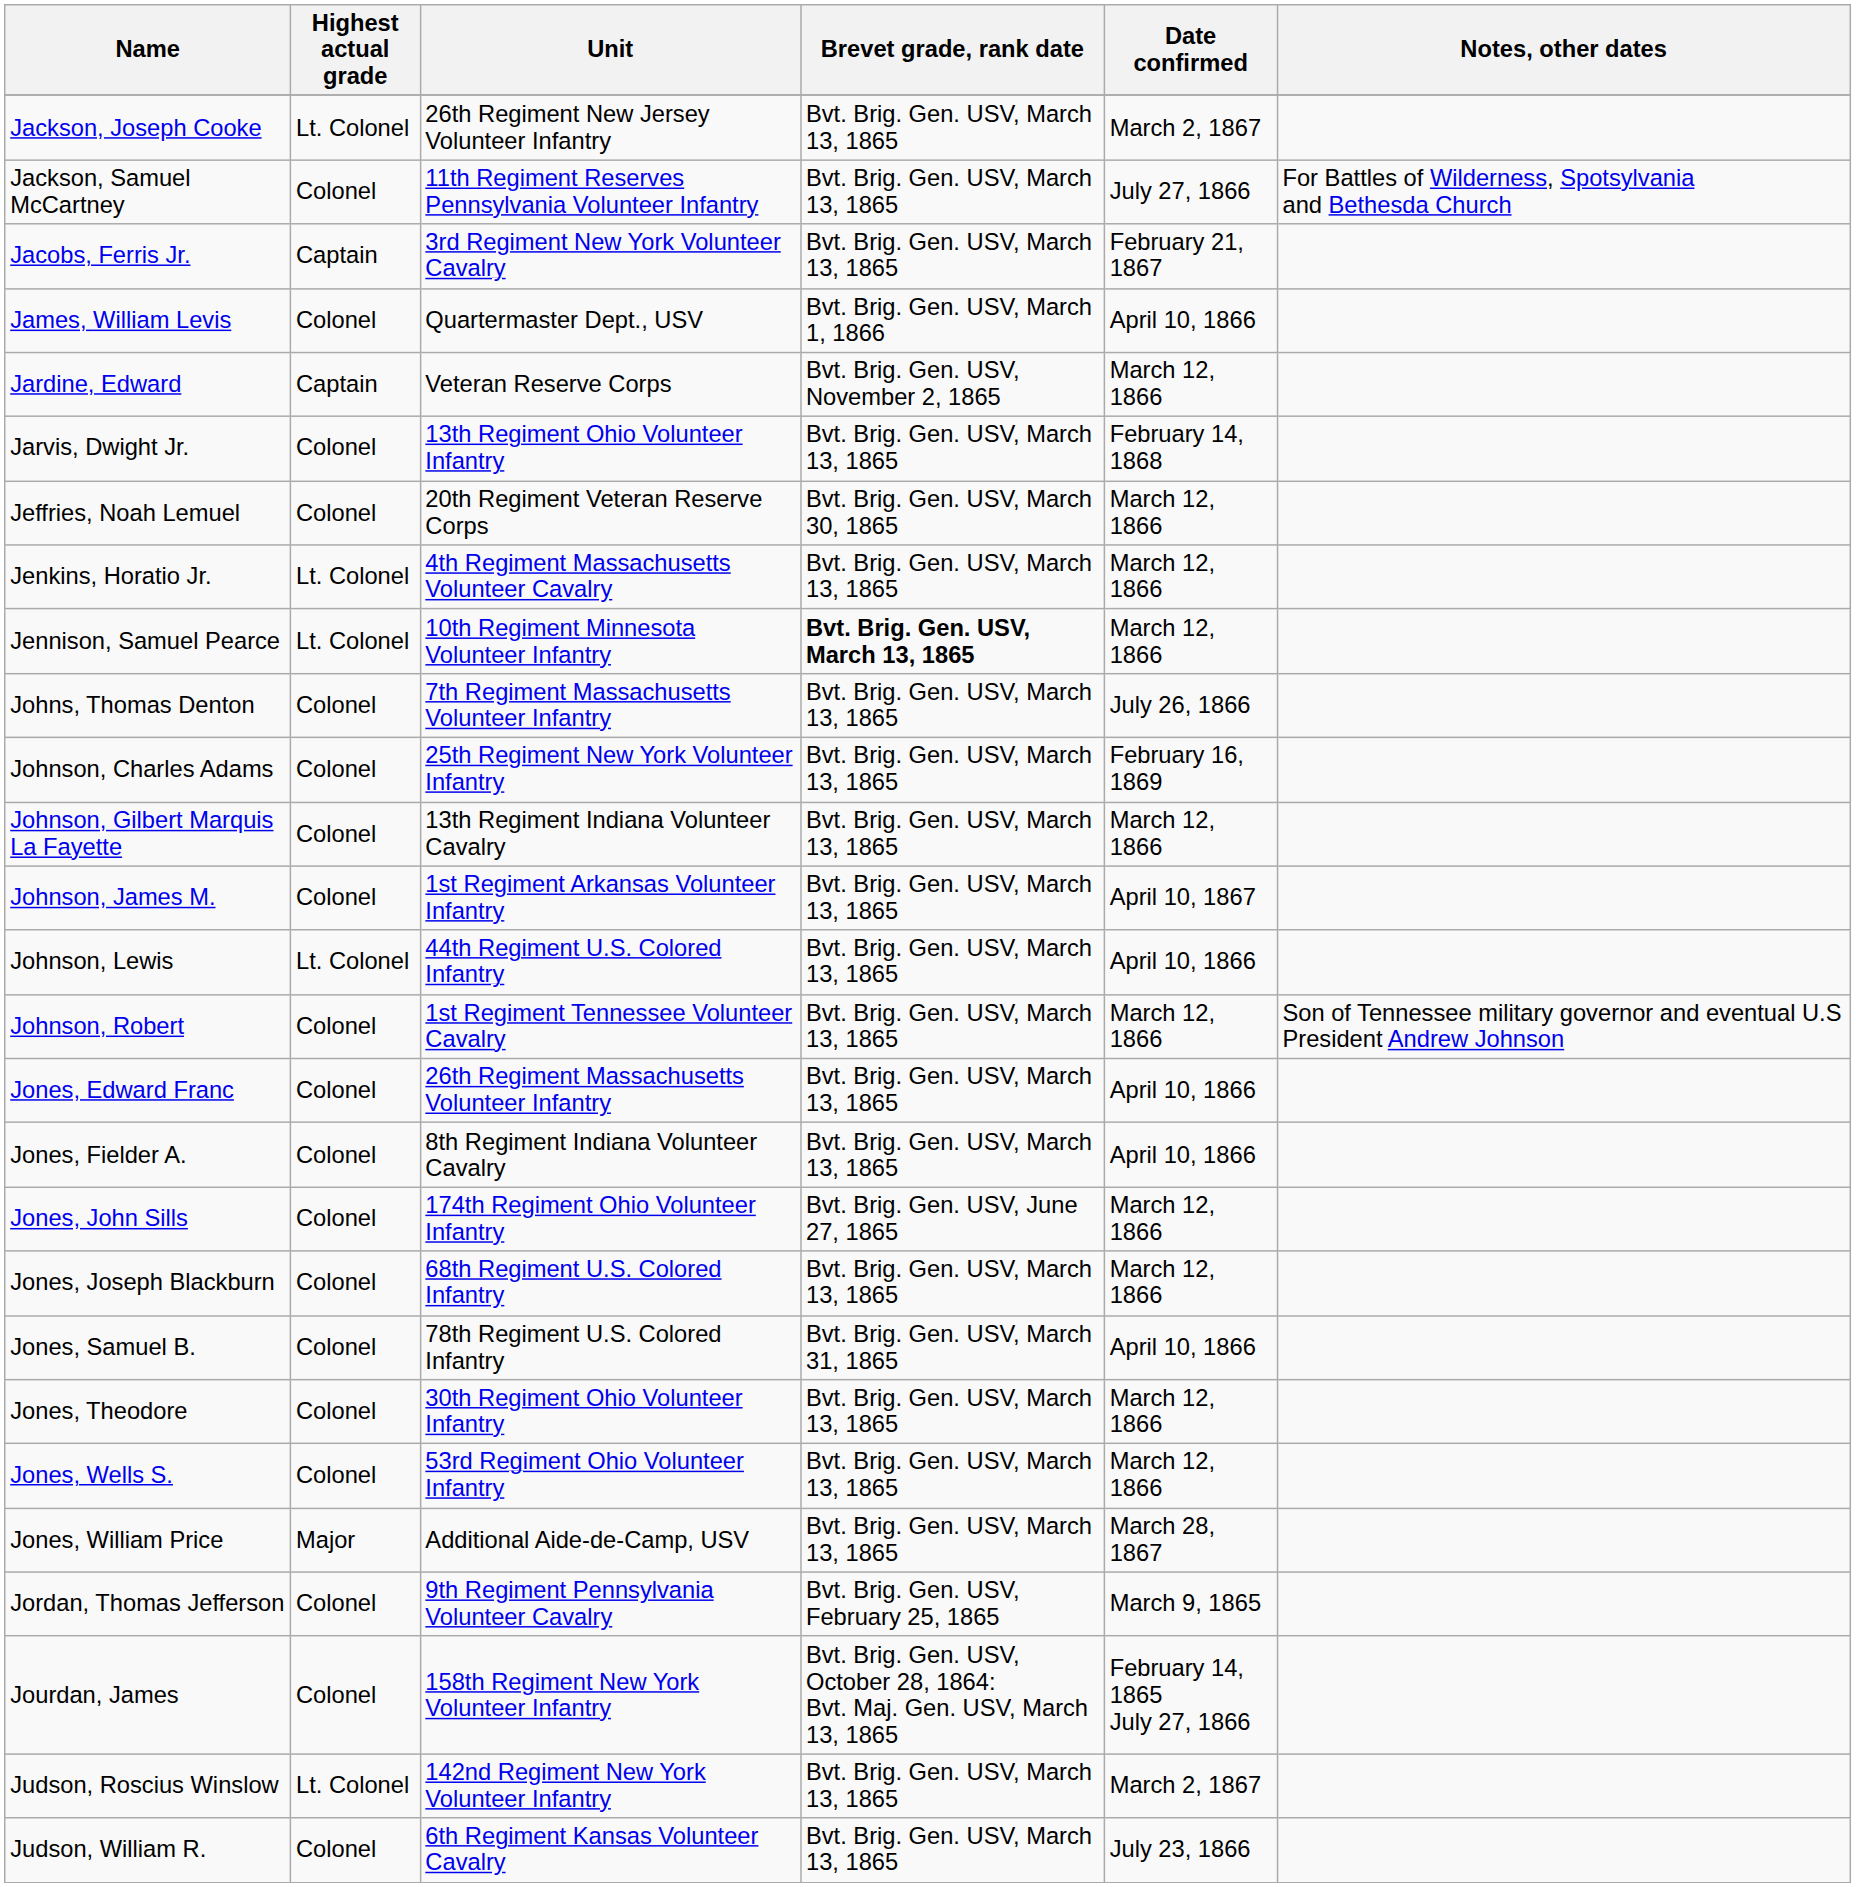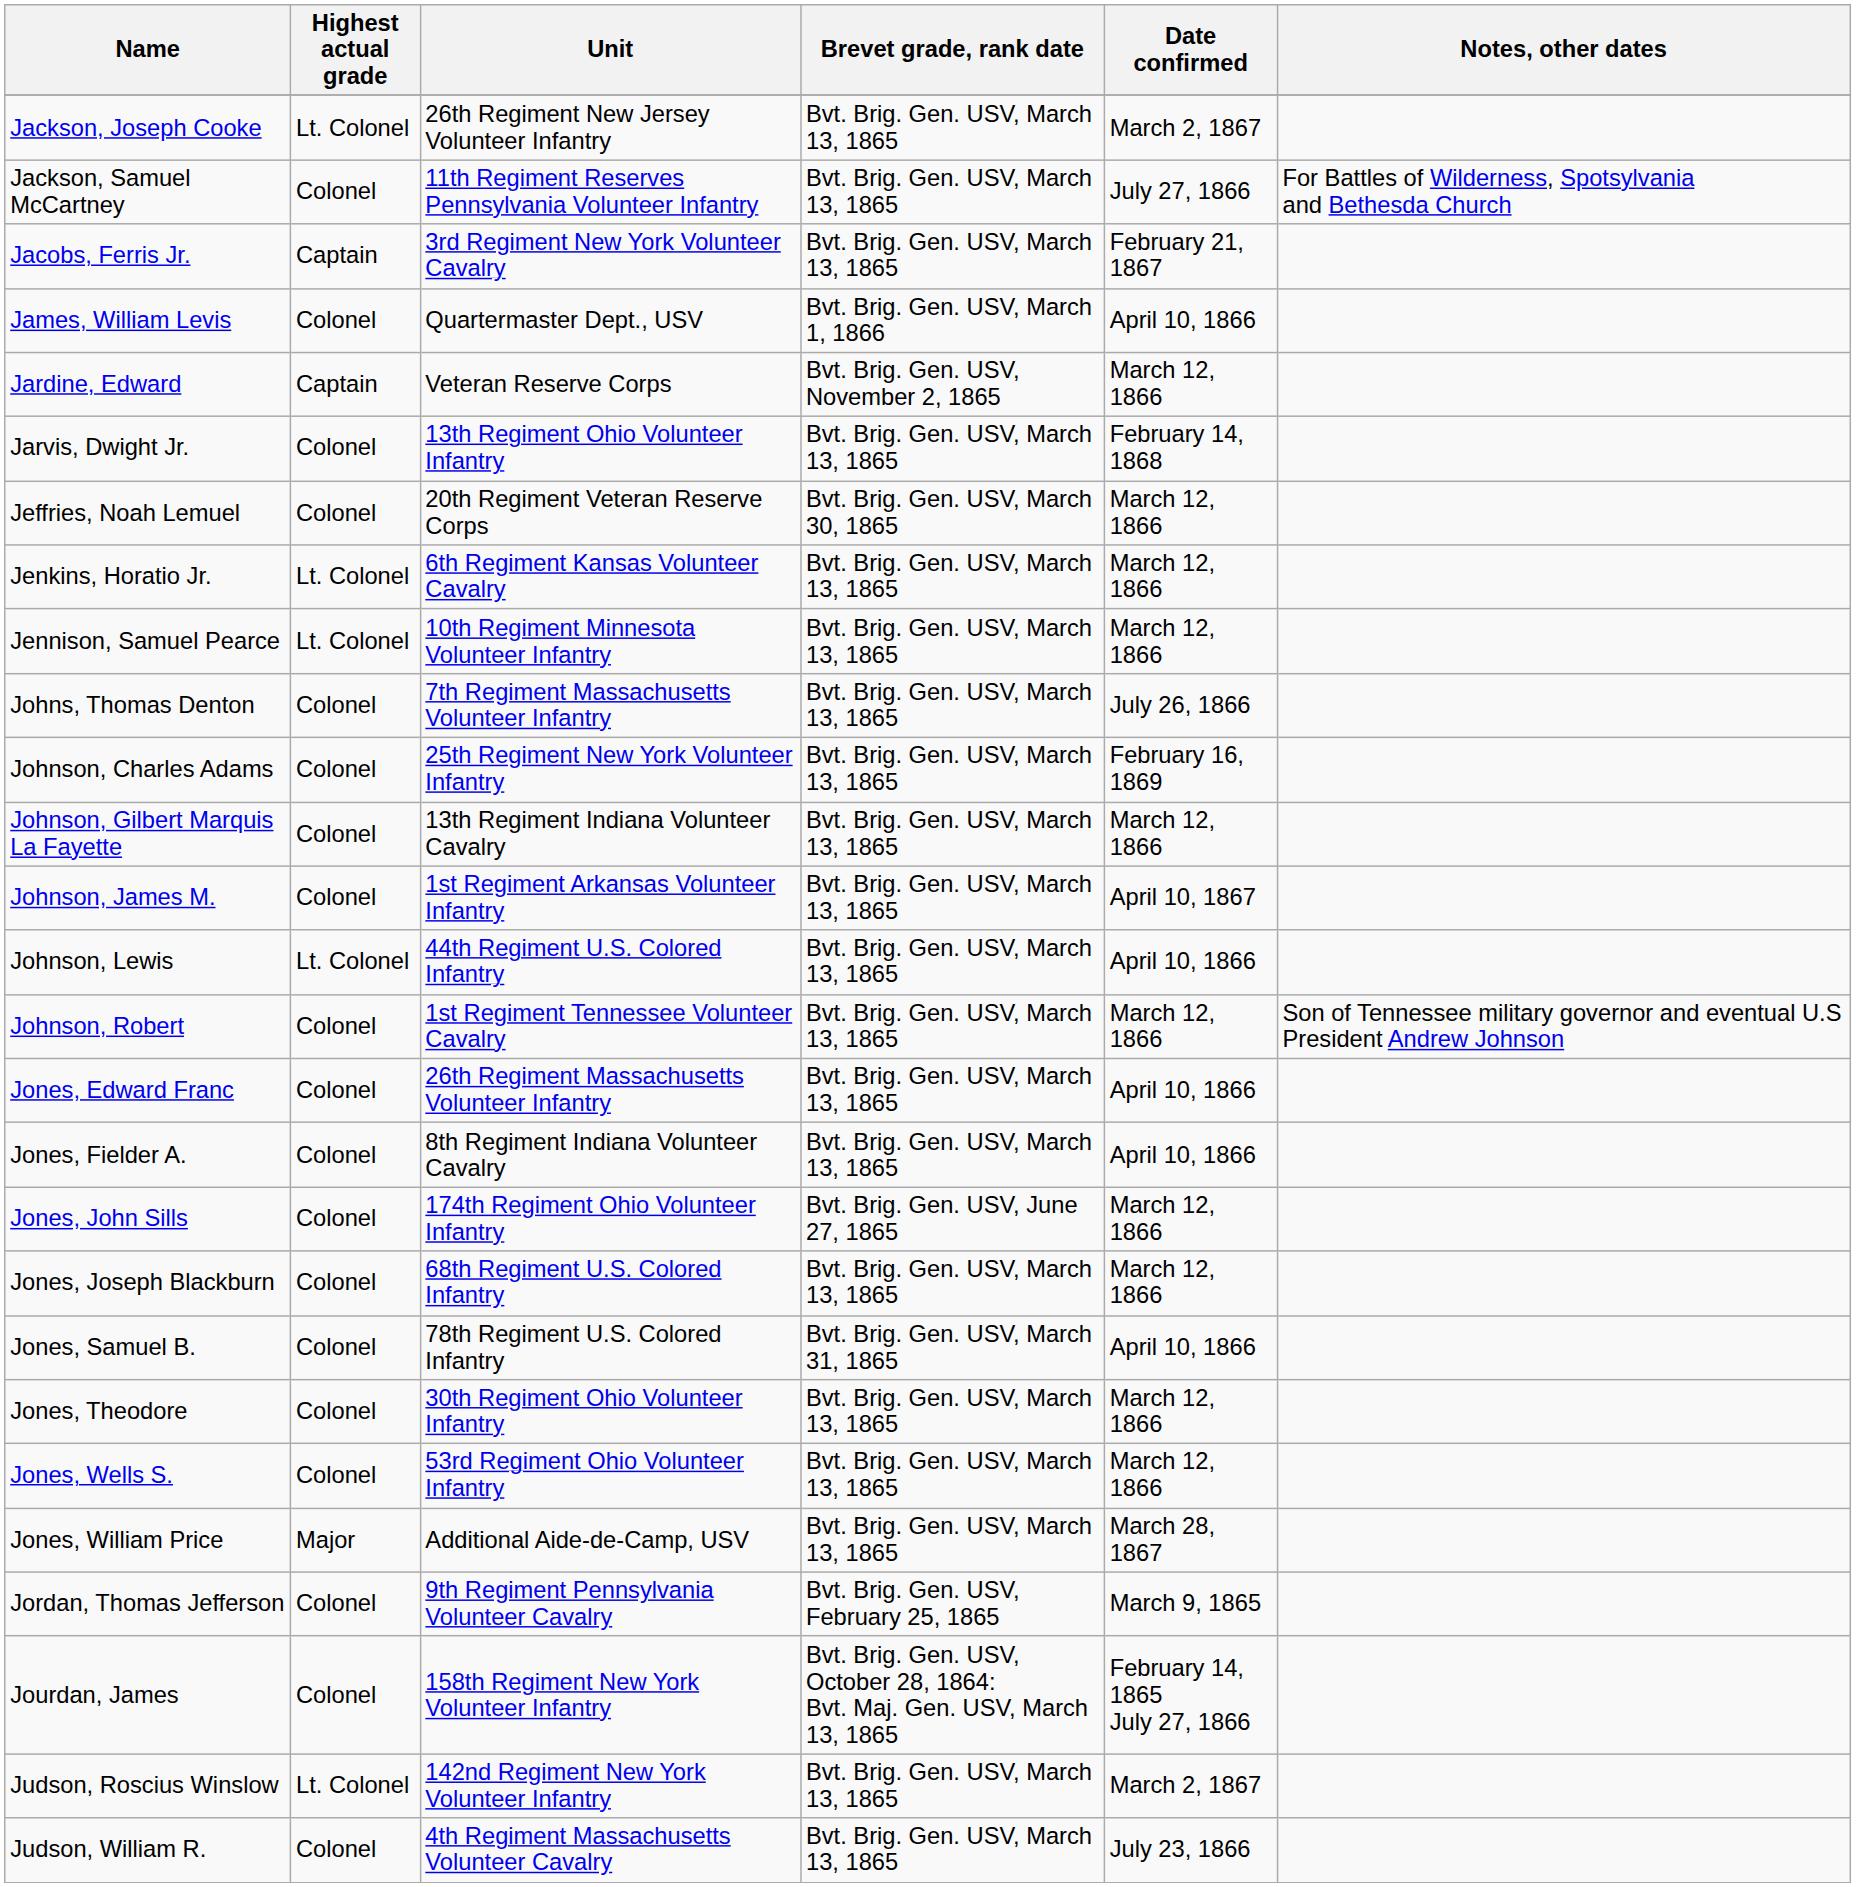Jenkins, Horatio Jr. | Unit: 4th Regiment Massachusetts Volunteer Cavalry -> 6th Regiment Kansas Volunteer Cavalry
Jennison, Samuel Pearce | Brevet grade, rank date: bold -> normal
Judson, William R. | Unit: 6th Regiment Kansas Volunteer Cavalry -> 4th Regiment Massachusetts Volunteer Cavalry
